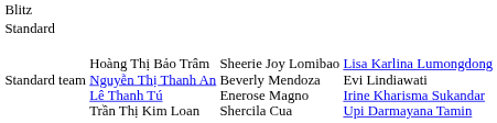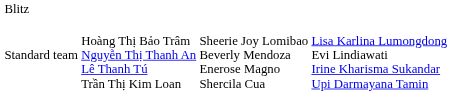- row: Standard
